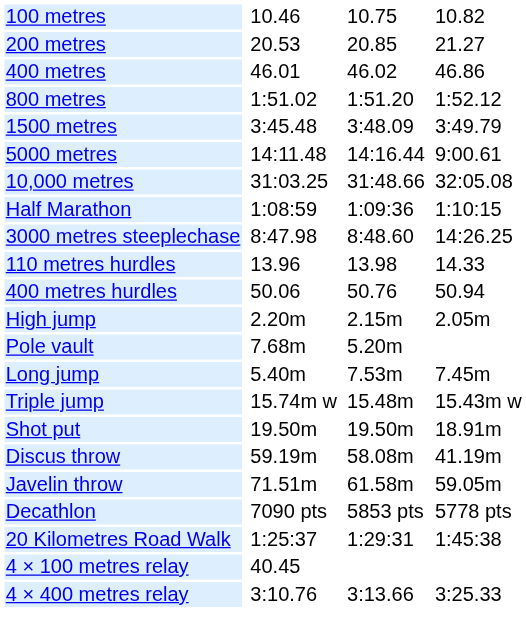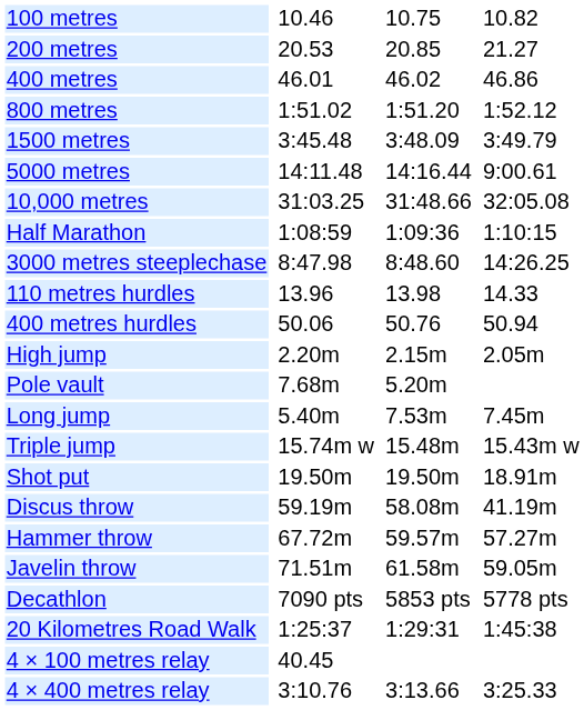+ row: Hammer throw | 67.72m | 59.57m | 57.27m
